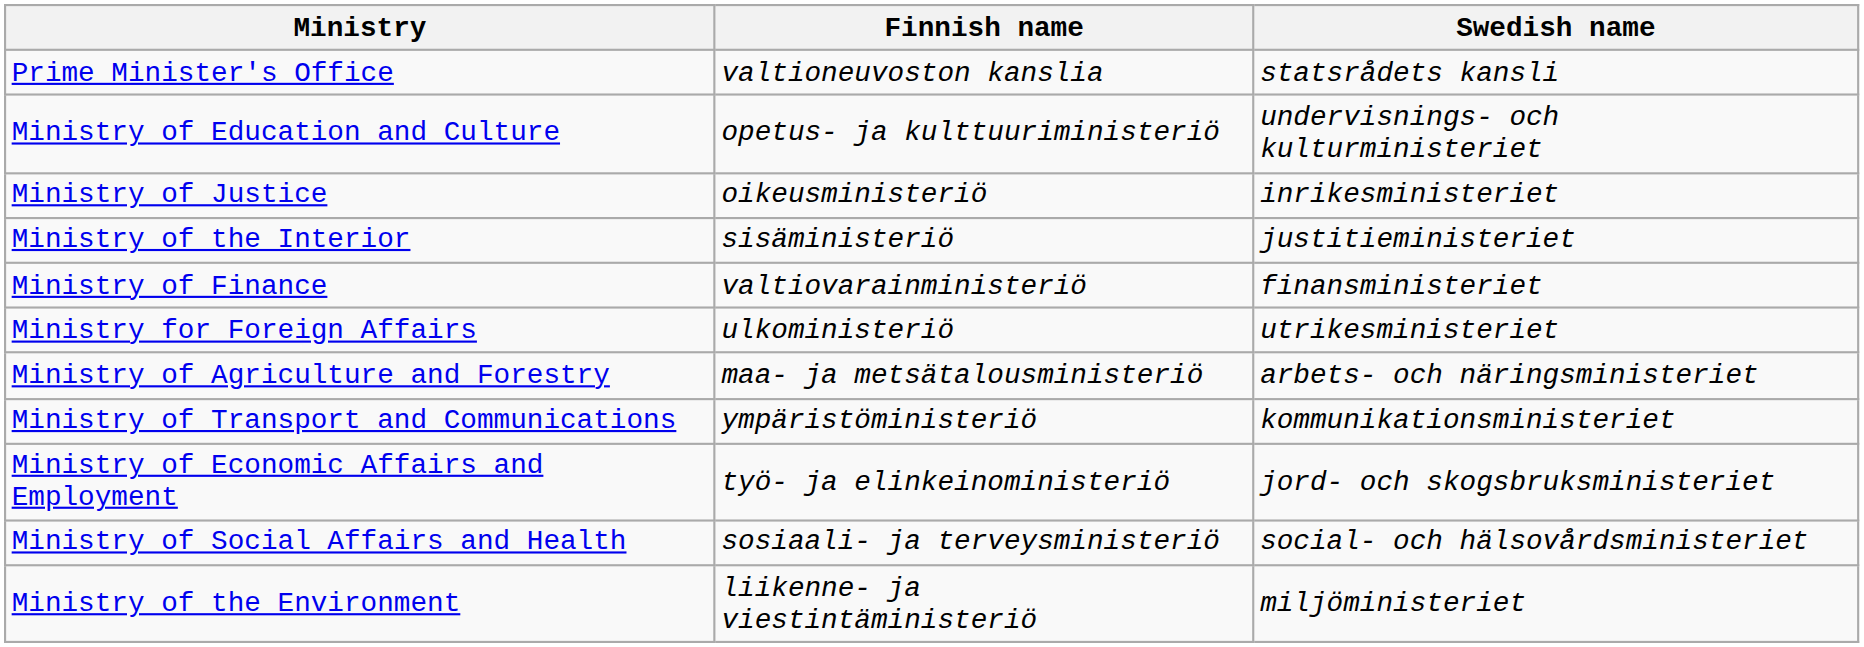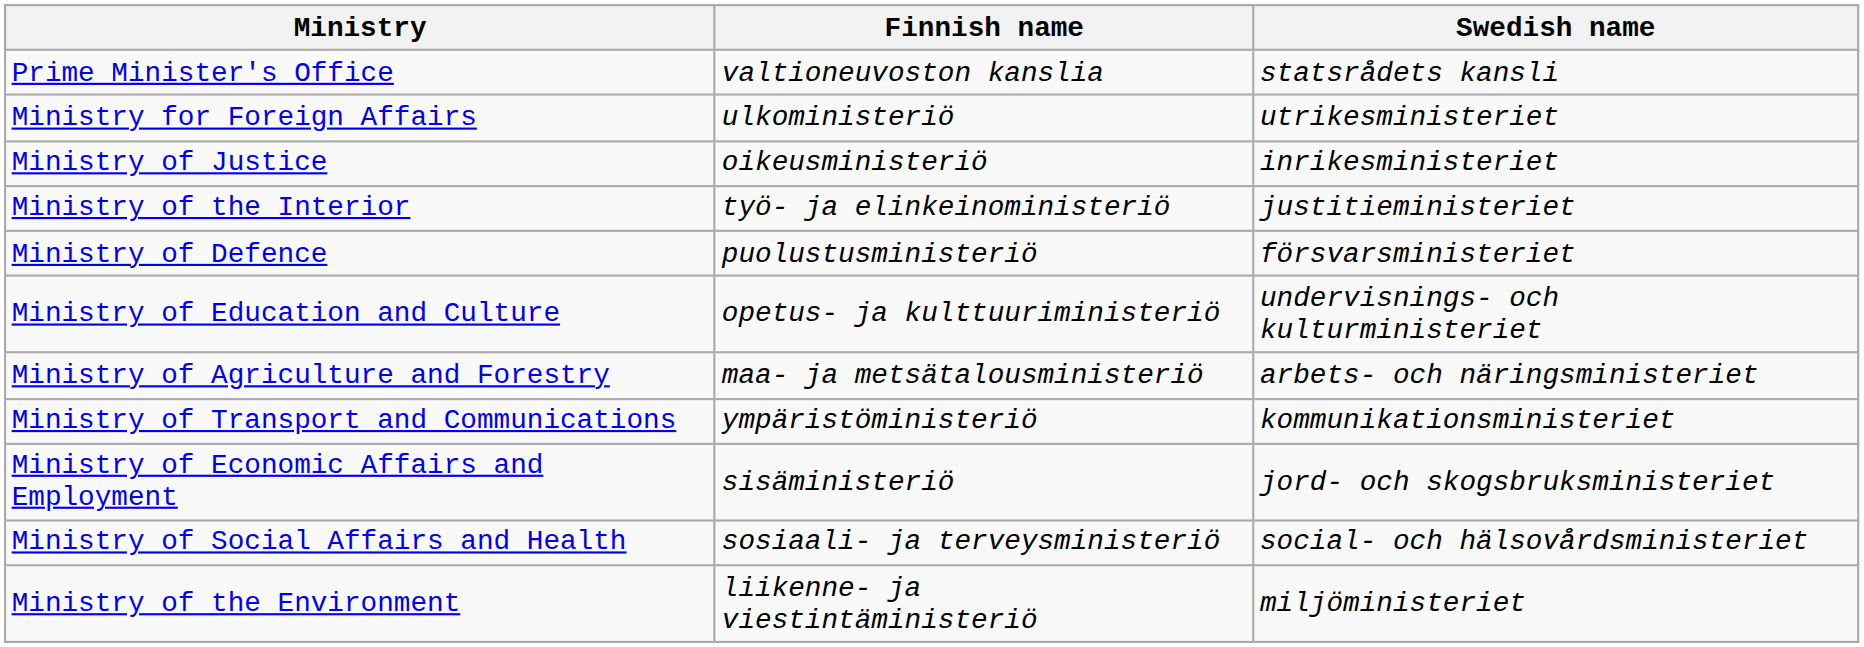rows swapped: Ministry for Foreign Affairs <-> Ministry of Education and Culture
Ministry of the Interior | Finnish name: sisäministeriö -> työ- ja elinkeinoministeriö
+ row: Ministry of Defence | puolustusministeriö | försvarsministeriet
- row: Ministry of Finance | valtiovarainministeriö | finansministeriet
Ministry of Economic Affairs and Employment | Finnish name: työ- ja elinkeinoministeriö -> sisäministeriö
